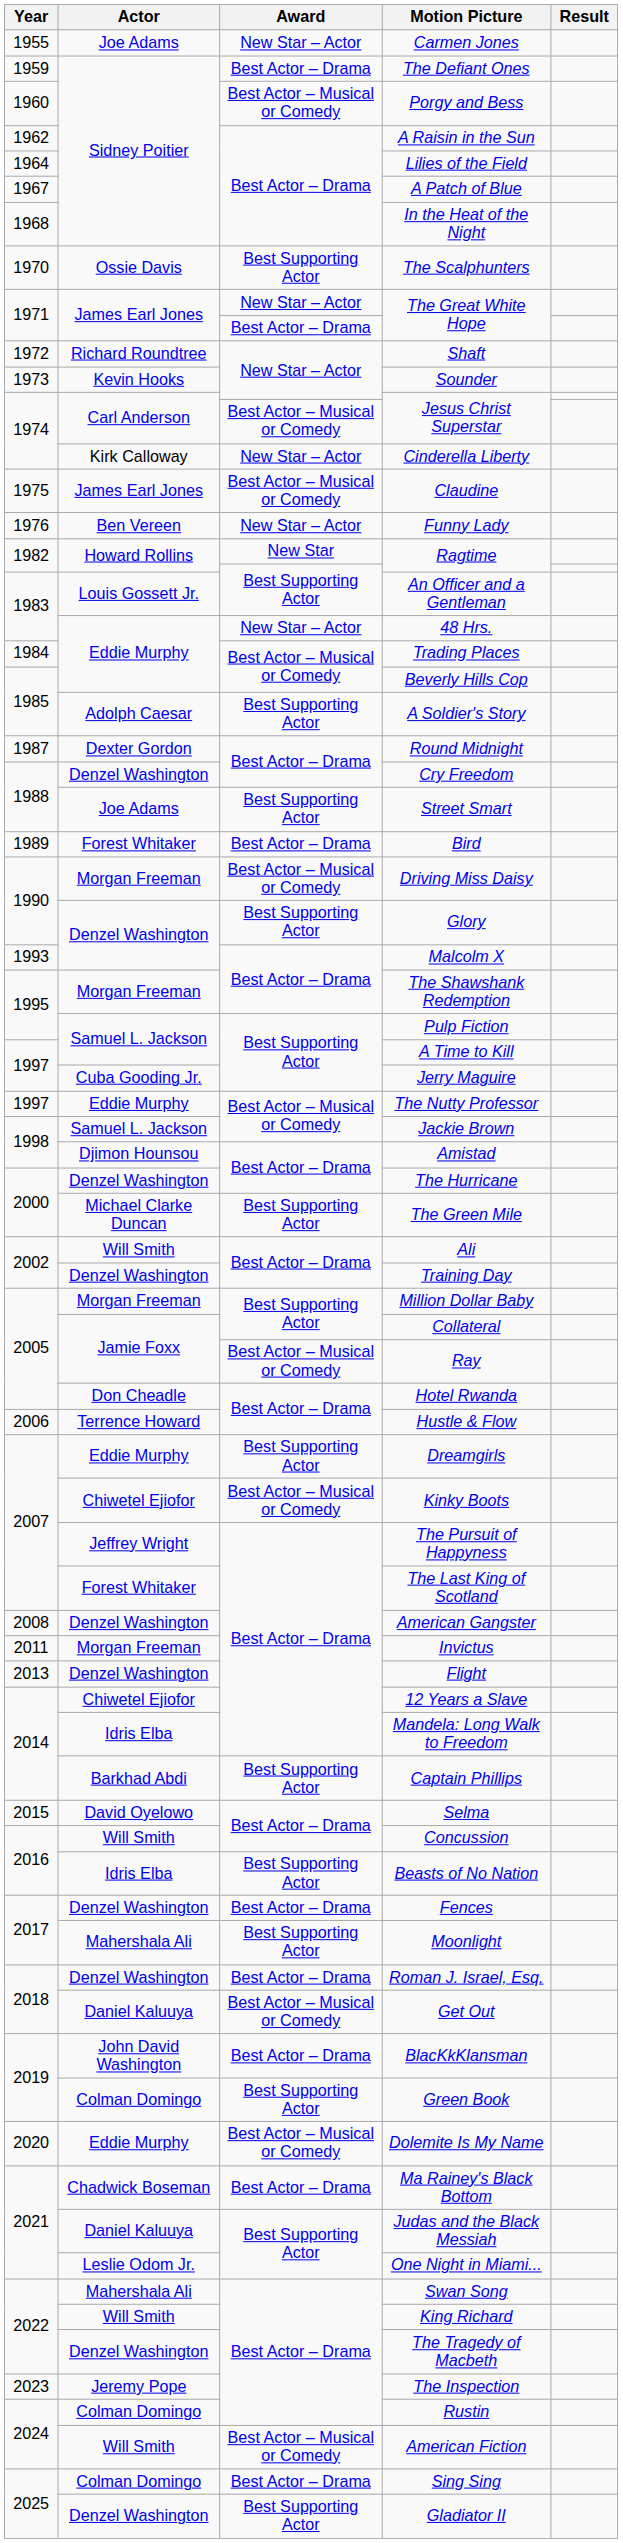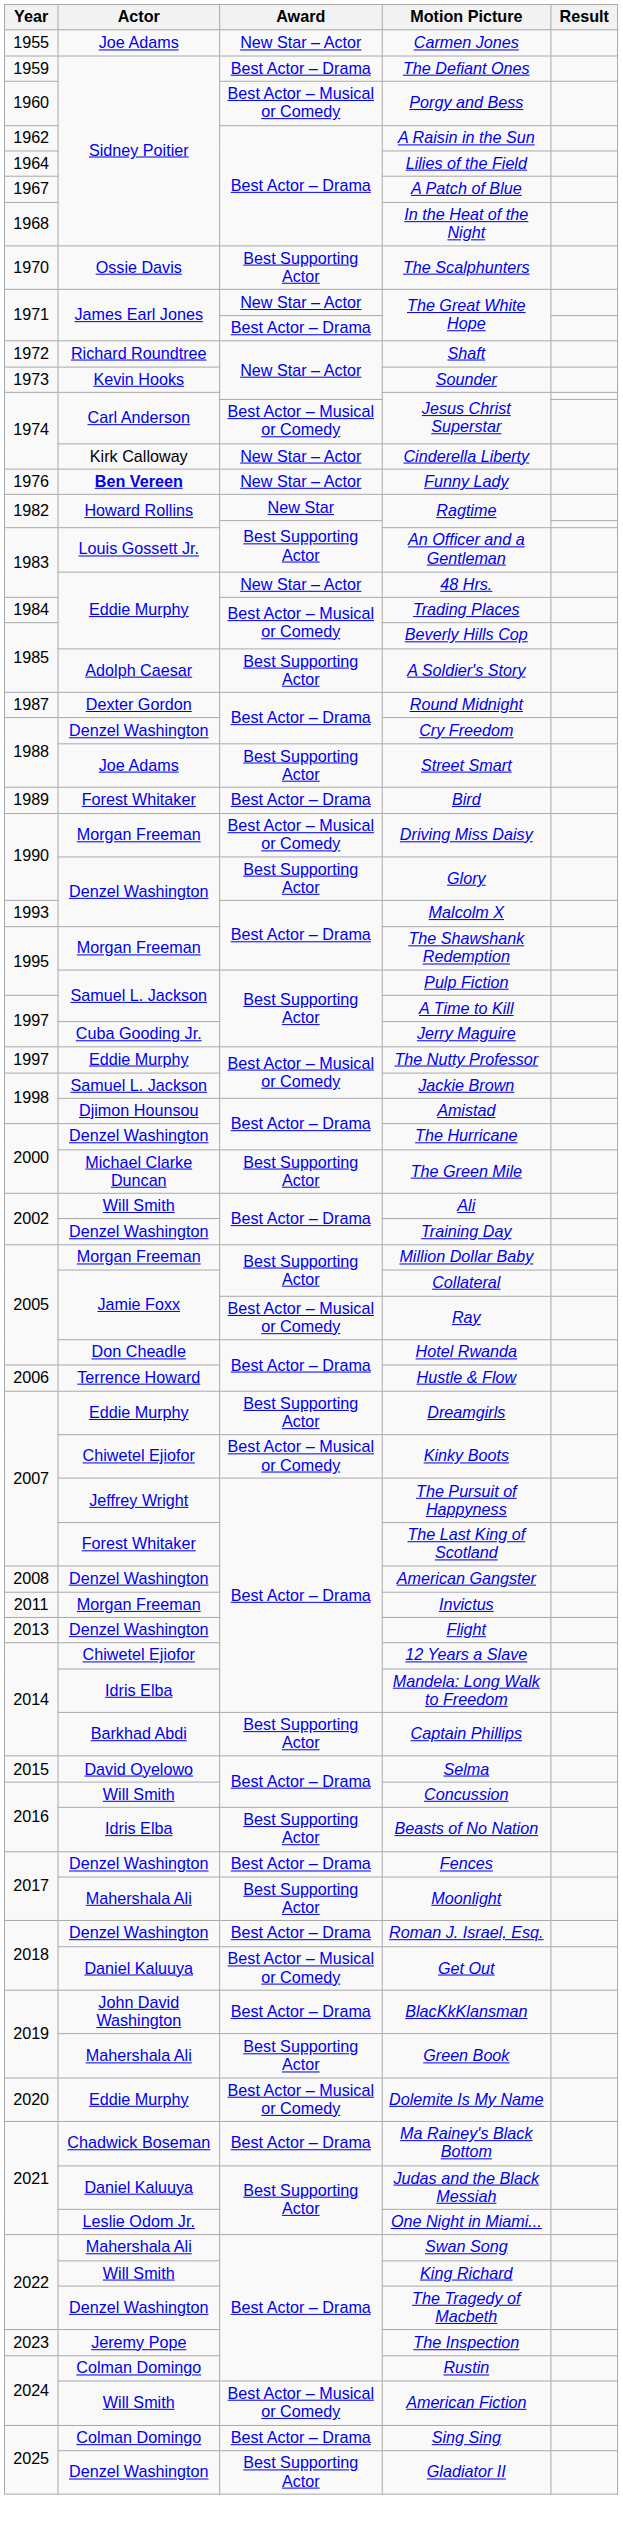- row: 1975 | James Earl Jones | Best Actor – Musical or Comedy | Claudine
Funny Lady | Actor: normal -> bold
Green Book | Actor: Colman Domingo -> Mahershala Ali
